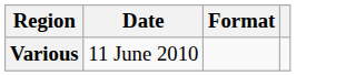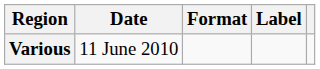+ column: Label
